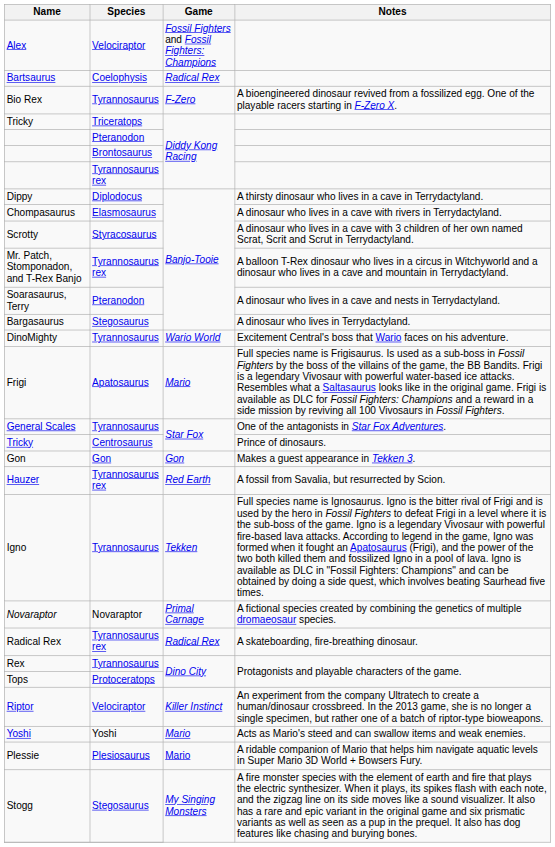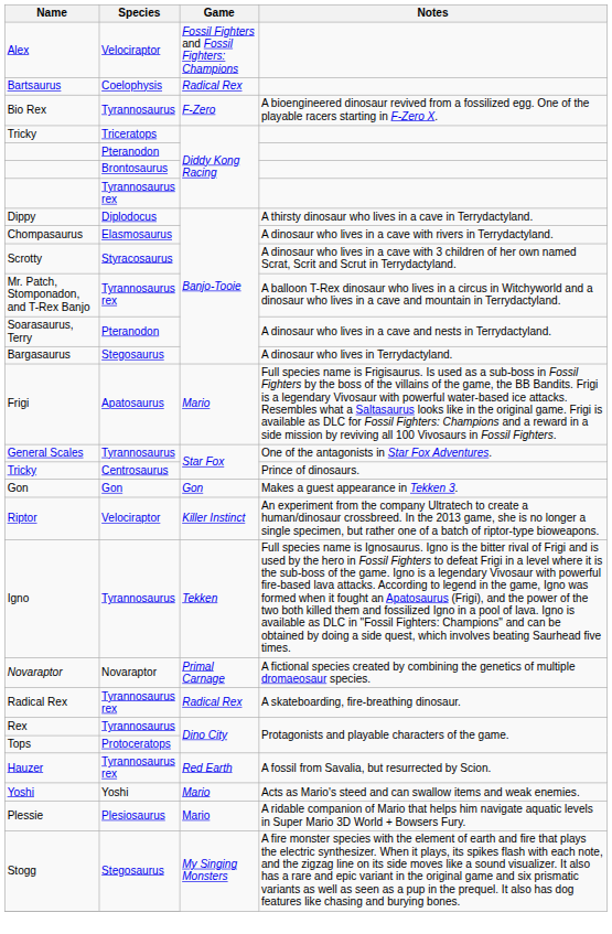- row: DinoMighty | Tyrannosaurus | Wario World | Excitement Central's boss that Wario faces on his adventure.
rows swapped: Hauzer <-> Riptor
